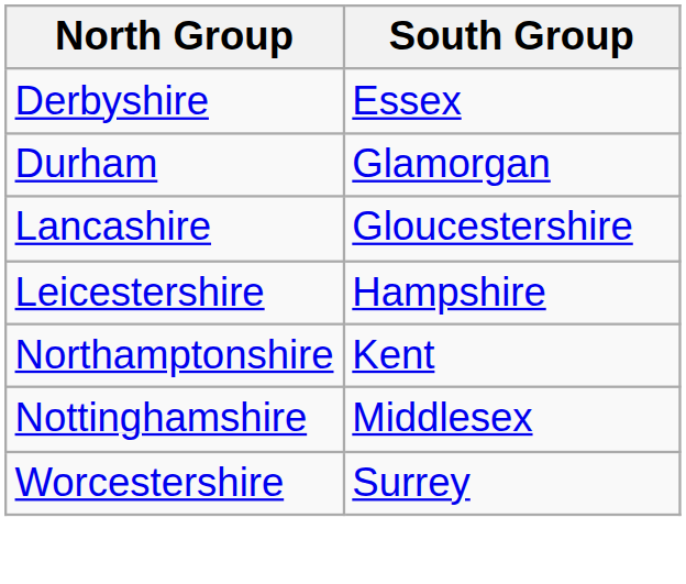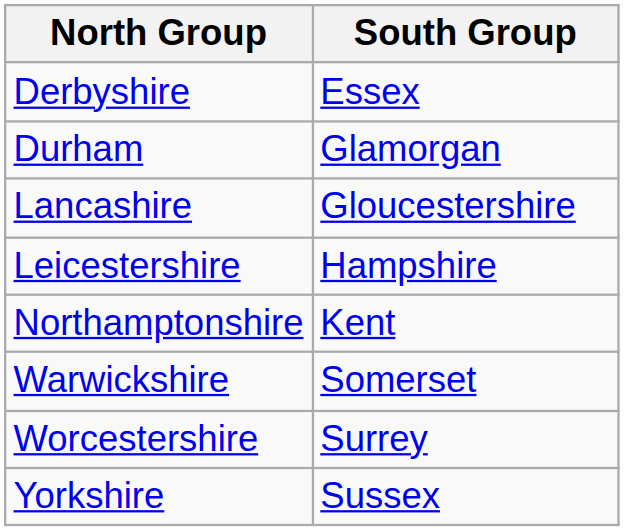- row: Nottinghamshire | Middlesex
+ row: Warwickshire | Somerset
+ row: Yorkshire | Sussex
